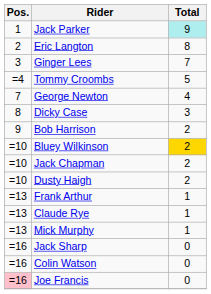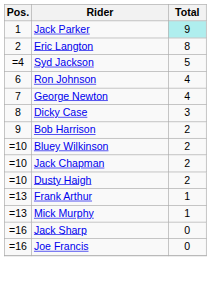- row: 3 | Ginger Lees | 7
- row: =4 | Tommy Croombs | 5
+ row: =4 | Syd Jackson | 5
+ row: 6 | Ron Johnson | 4
Bluey Wilkinson | Total: gold background -> no background
- row: =13 | Claude Rye | 1
- row: =16 | Colin Watson | 0
Joe Francis | Pos.: pink background -> no background
